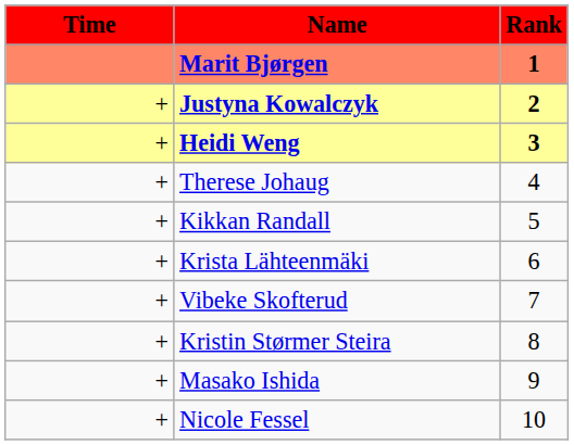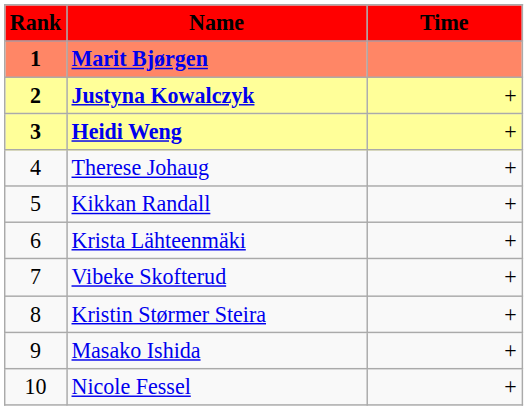columns swapped: Rank <-> Time
